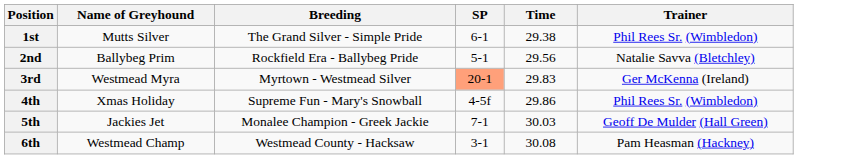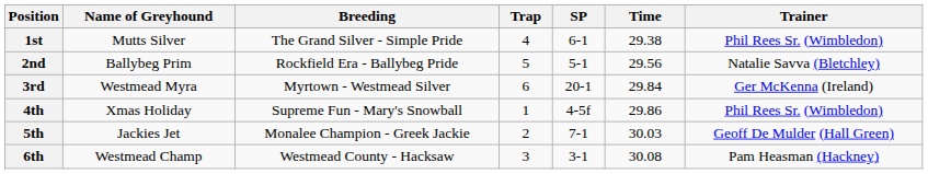+ column: Trap | 4 | 5 | 6 | 1 | 2 | 3
3rd | SP: lightsalmon background -> no background
3rd | Time: 29.83 -> 29.84
